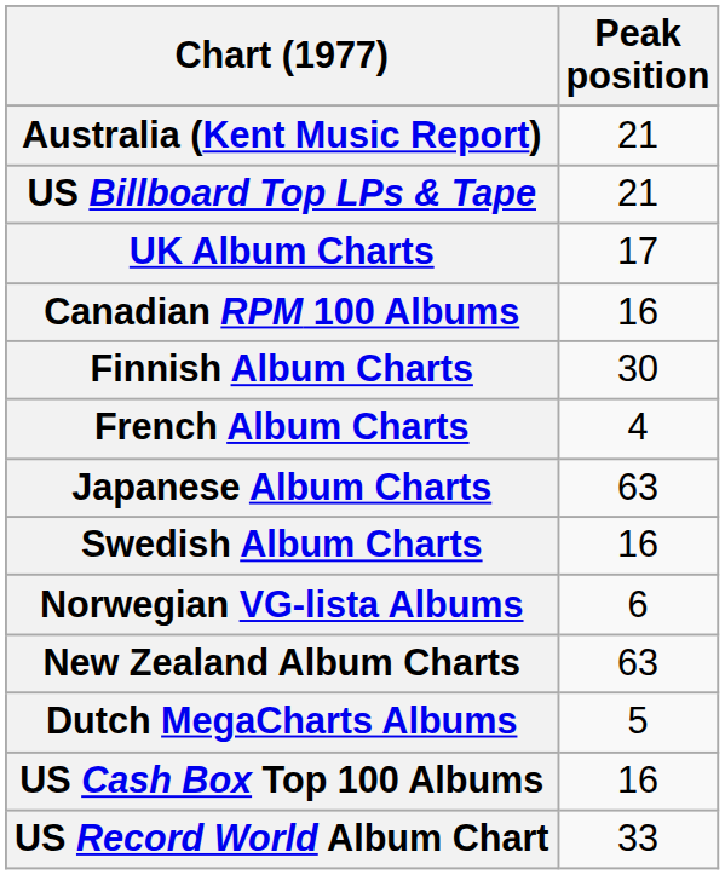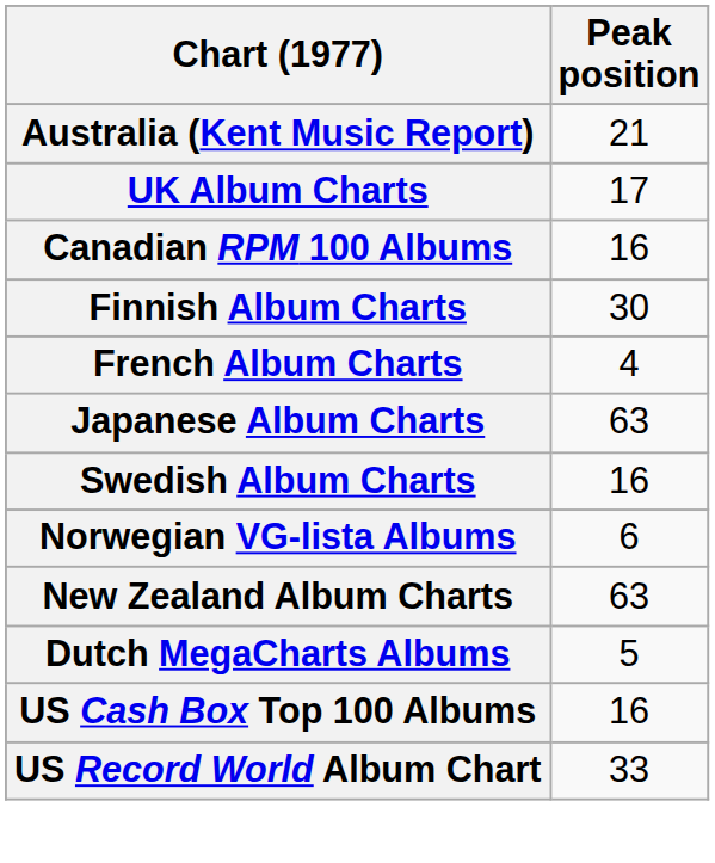- row: US Billboard Top LPs & Tape | 21
